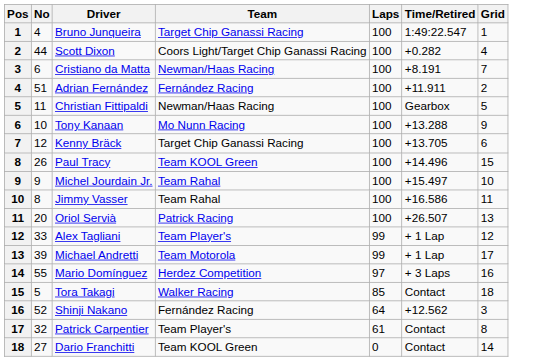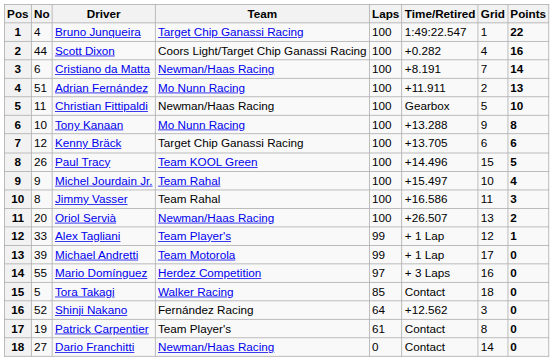+ column: Points | 22 | 16 | 14 | 13 | 10 | 8 | 6 | 5 | 4 | 3 | 2 | 1 | 0 | 0 | 0 | 0 | 0 | 0
Adrian Fernández | Team: Fernández Racing -> Mo Nunn Racing
Oriol Servià | Team: Patrick Racing -> Newman/Haas Racing
Patrick Carpentier | No: 32 -> 19
Dario Franchitti | Team: Team KOOL Green -> Newman/Haas Racing
